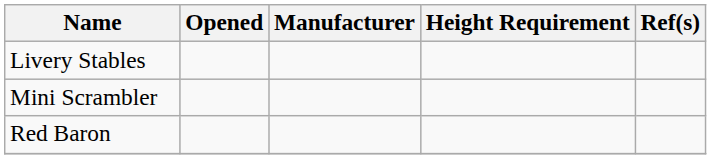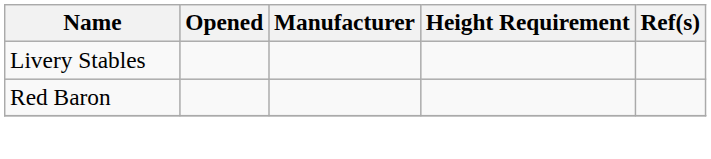- row: Mini Scrambler
